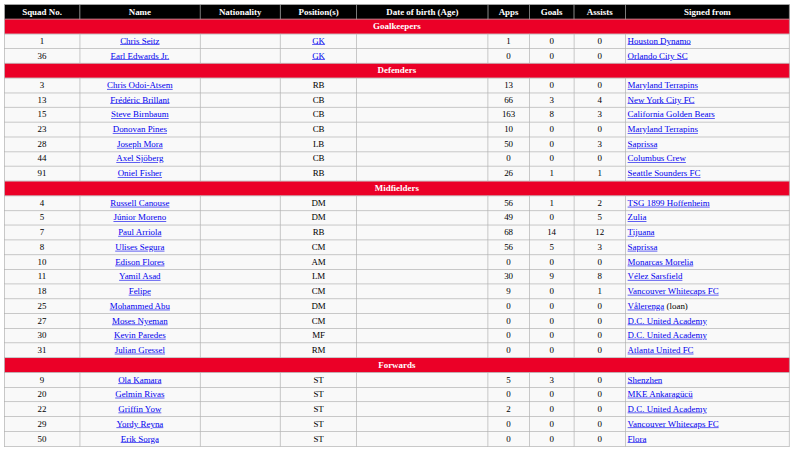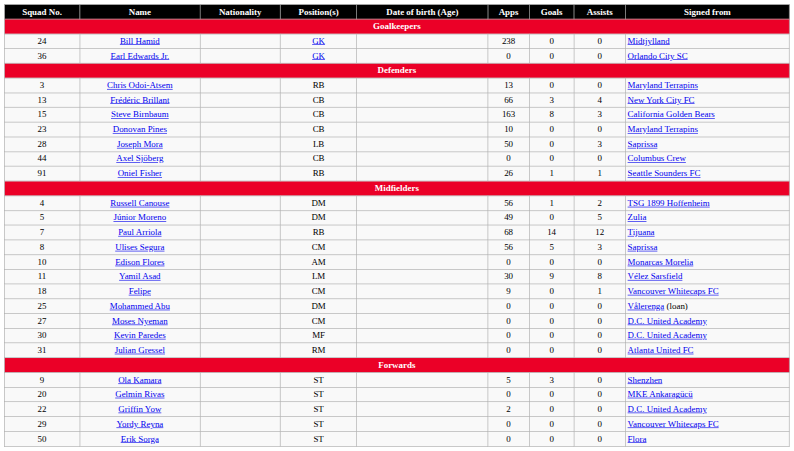- row: 1 | Chris Seitz | GK | 1 | 0 | 0 | Houston Dynamo
+ row: 24 | Bill Hamid | GK | 238 | 0 | 0 | Midtjylland
